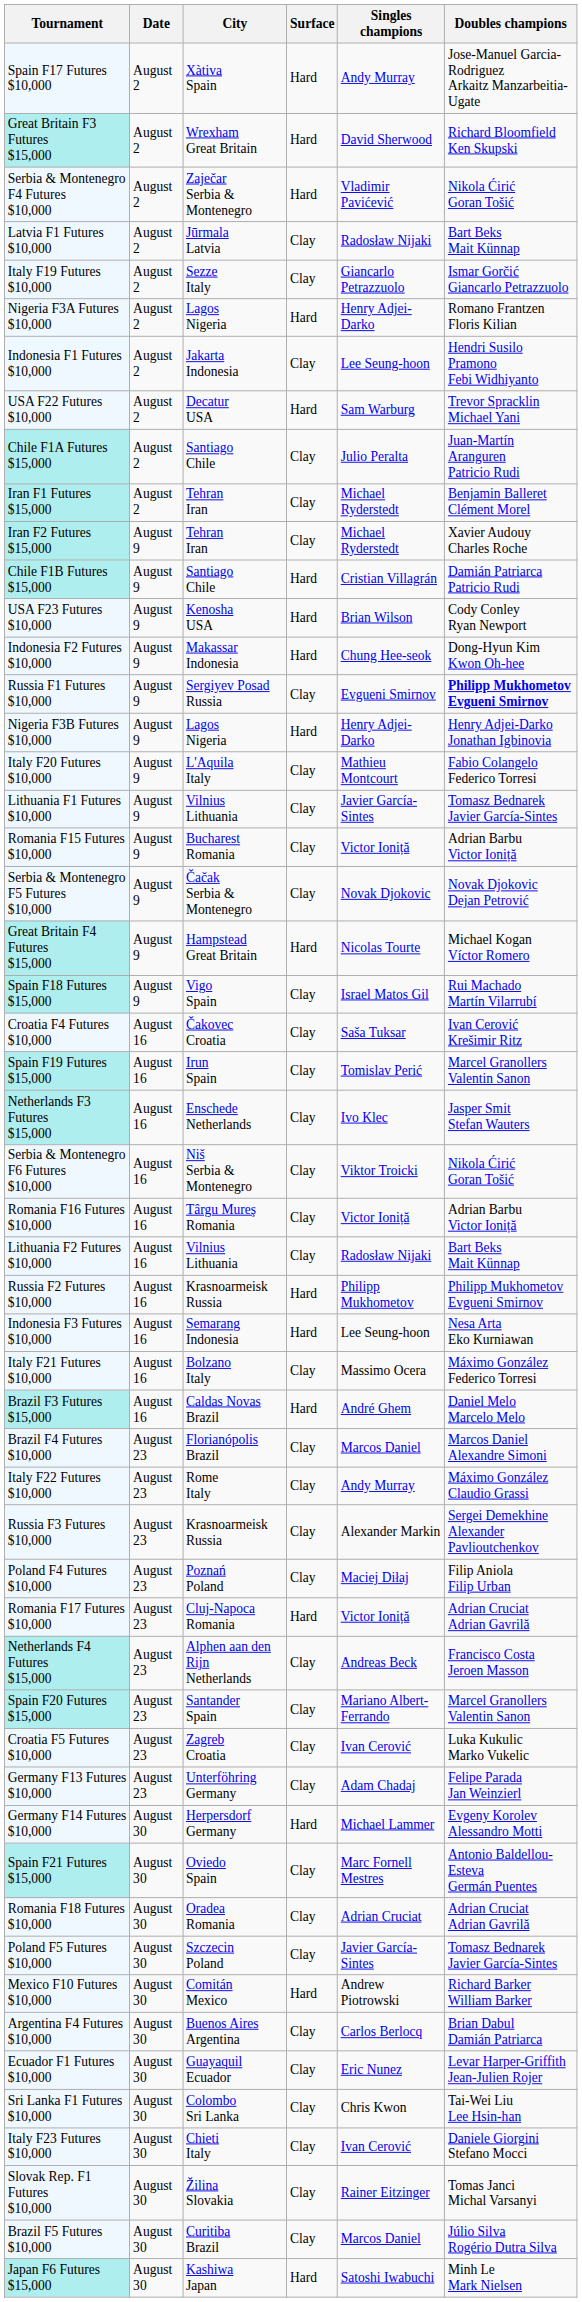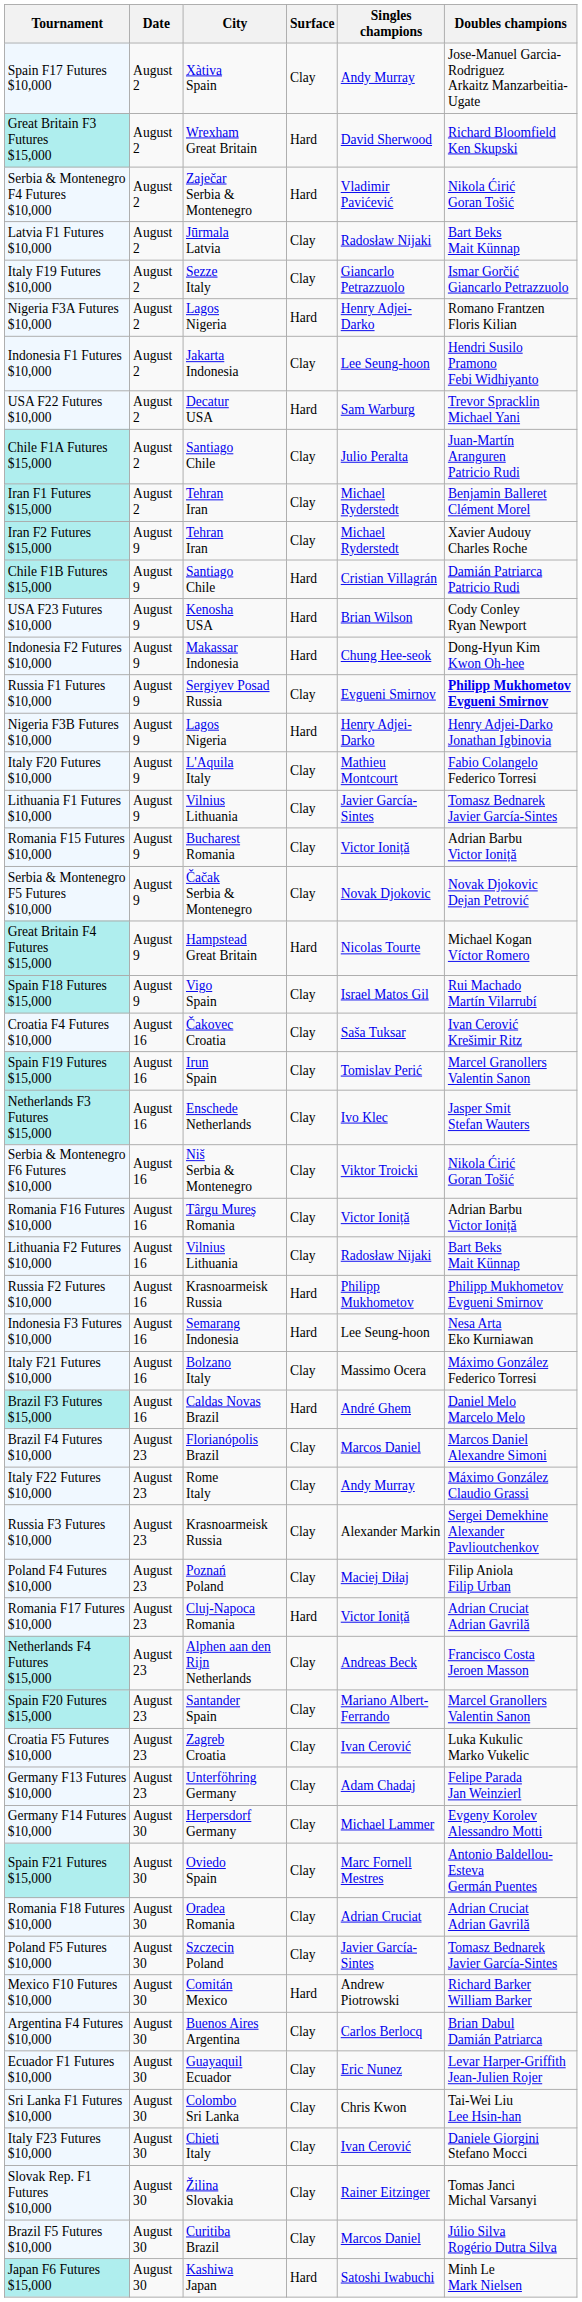Spain F17 Futures $10,000 | Surface: Hard -> Clay
Germany F14 Futures $10,000 | Surface: Hard -> Clay
